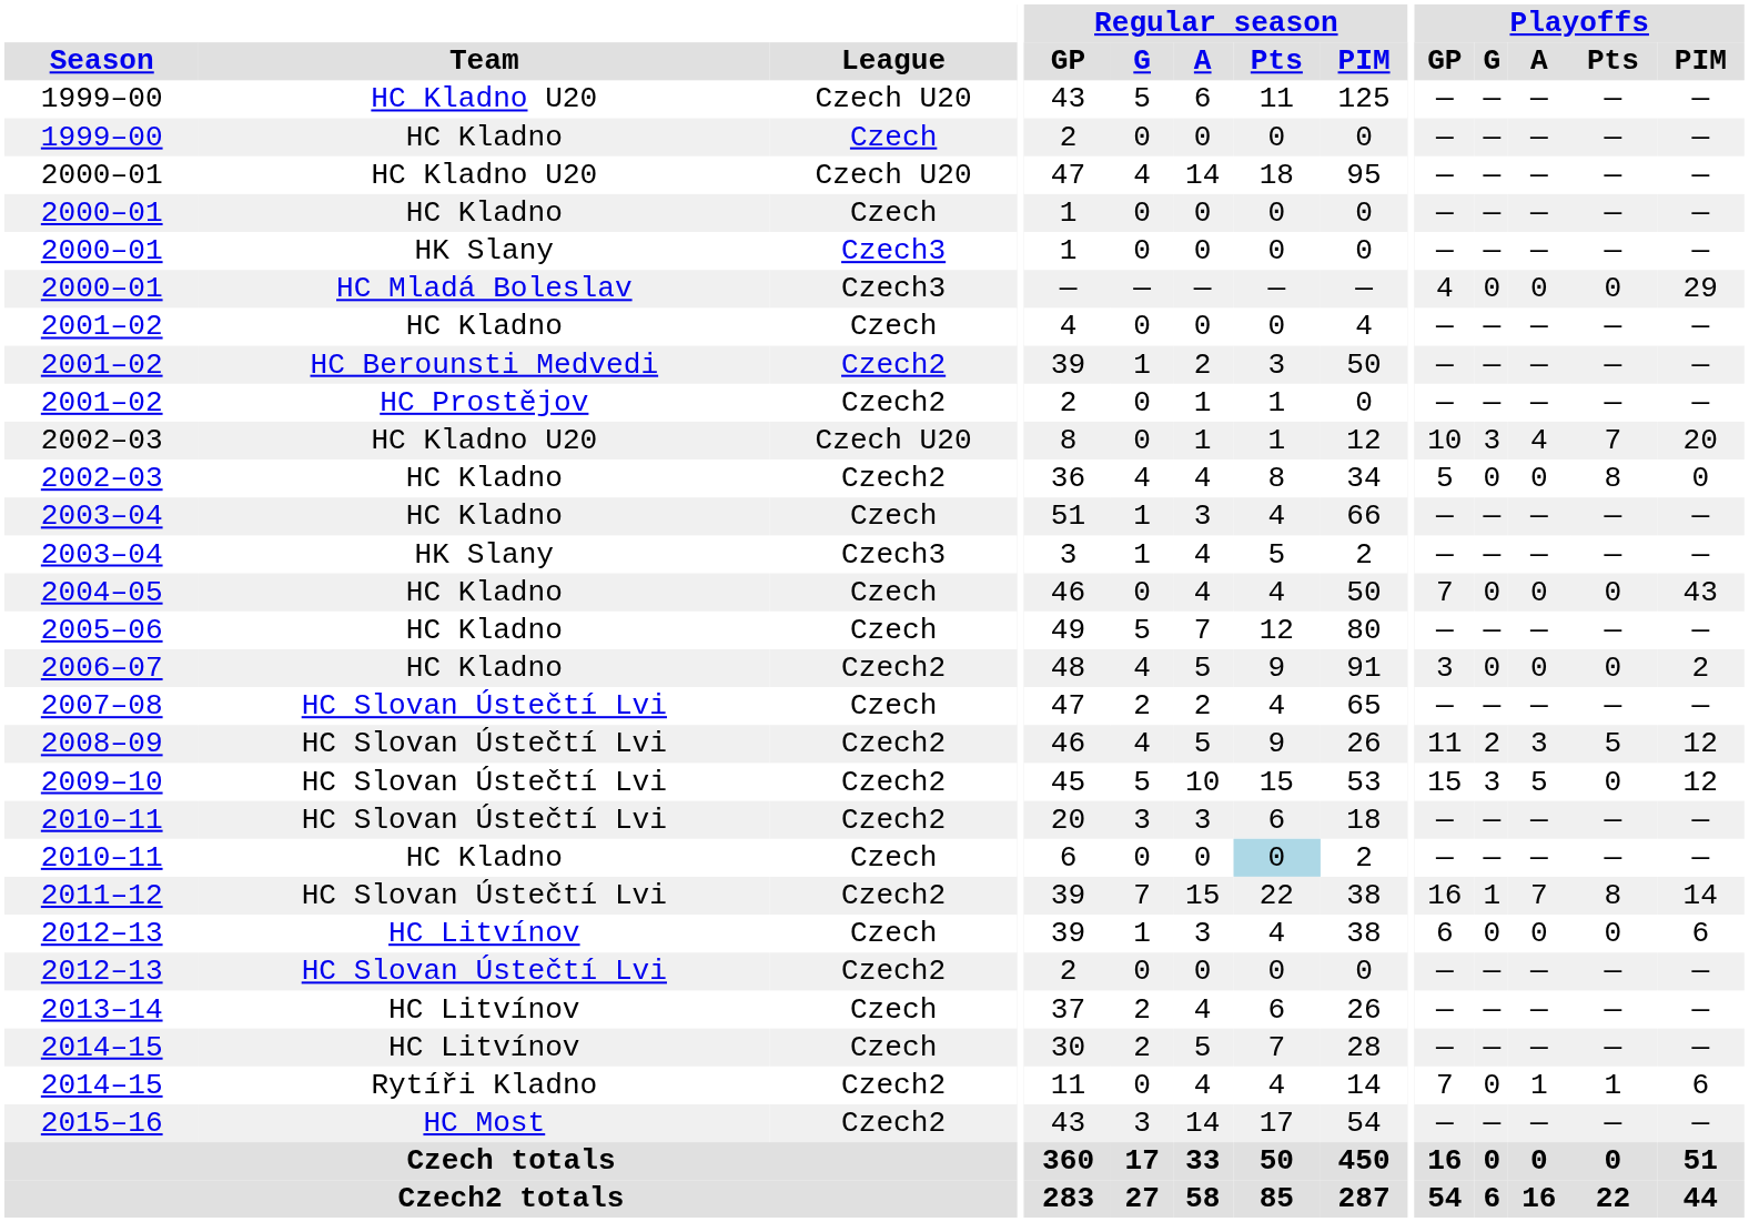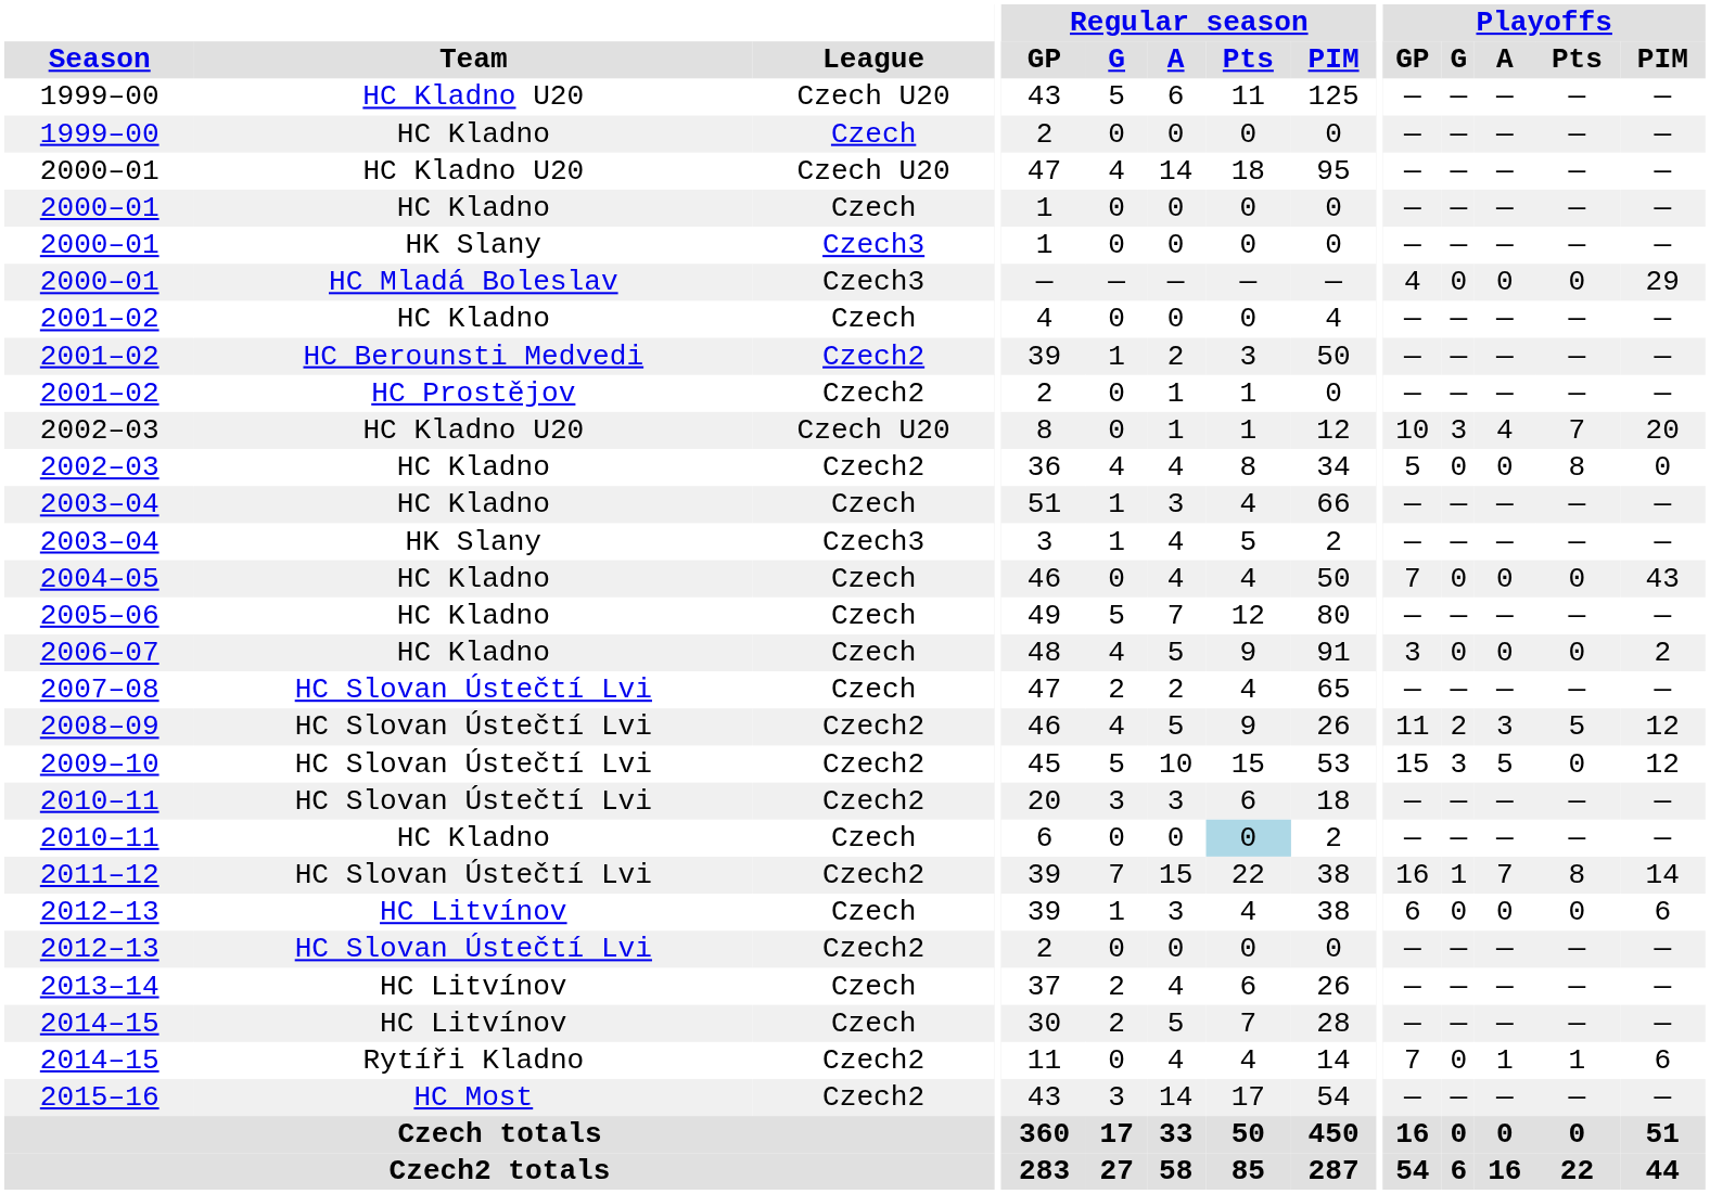2006–07 | League: Czech2 -> Czech
